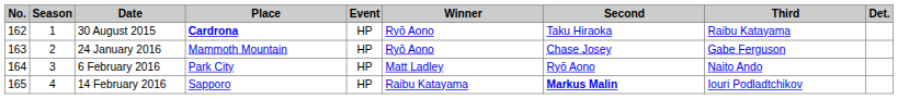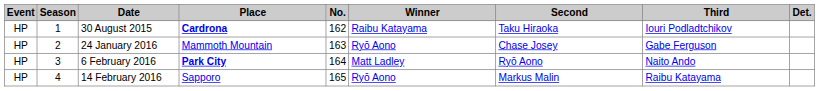columns swapped: No. <-> Event
30 August 2015 | Winner: Ryō Aono -> Raibu Katayama
30 August 2015 | Third: Raibu Katayama -> Iouri Podladtchikov
6 February 2016 | Place: normal -> bold
14 February 2016 | Winner: Raibu Katayama -> Ryō Aono
14 February 2016 | Second: bold -> normal
14 February 2016 | Third: Iouri Podladtchikov -> Raibu Katayama
